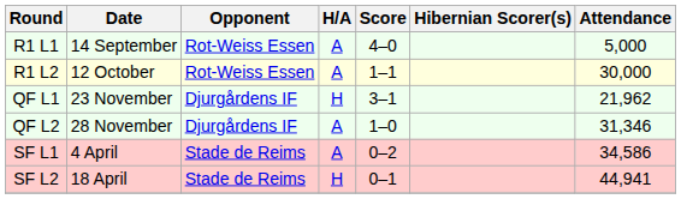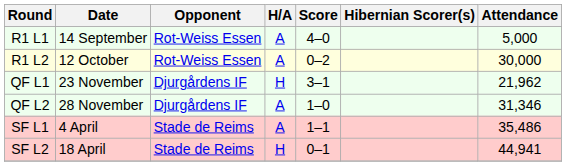R1 L2 | Score: 1–1 -> 0–2
SF L1 | Score: 0–2 -> 1–1
SF L1 | Attendance: 34,586 -> 35,486
